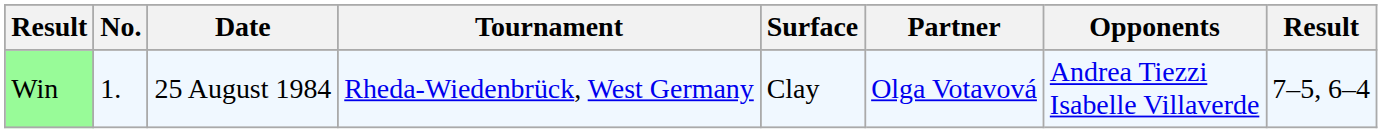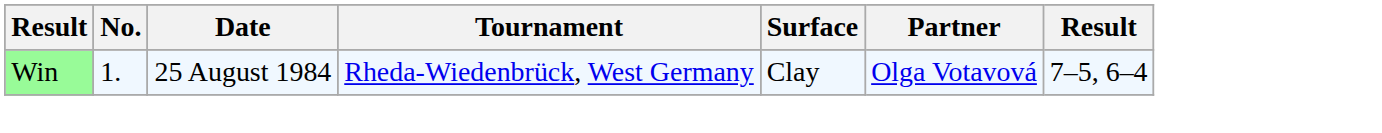- column: Opponents | Andrea Tiezzi Isabelle Villaverde
